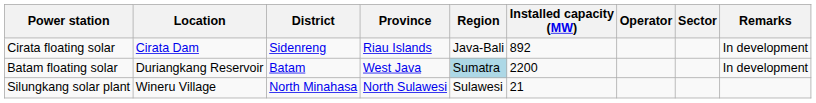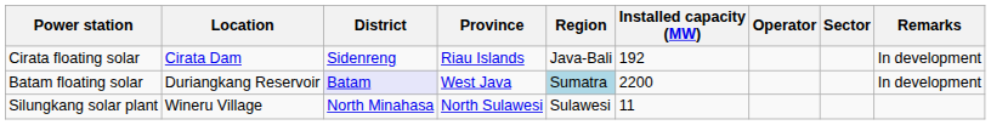Cirata floating solar | Installed capacity (MW): 892 -> 192
Batam floating solar | District: no background -> lavender background
Silungkang solar plant | Installed capacity (MW): 21 -> 11
